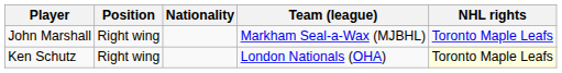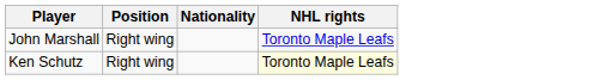- column: Team (league) | Markham Seal-a-Wax (MJBHL) | London Nationals (OHA)
